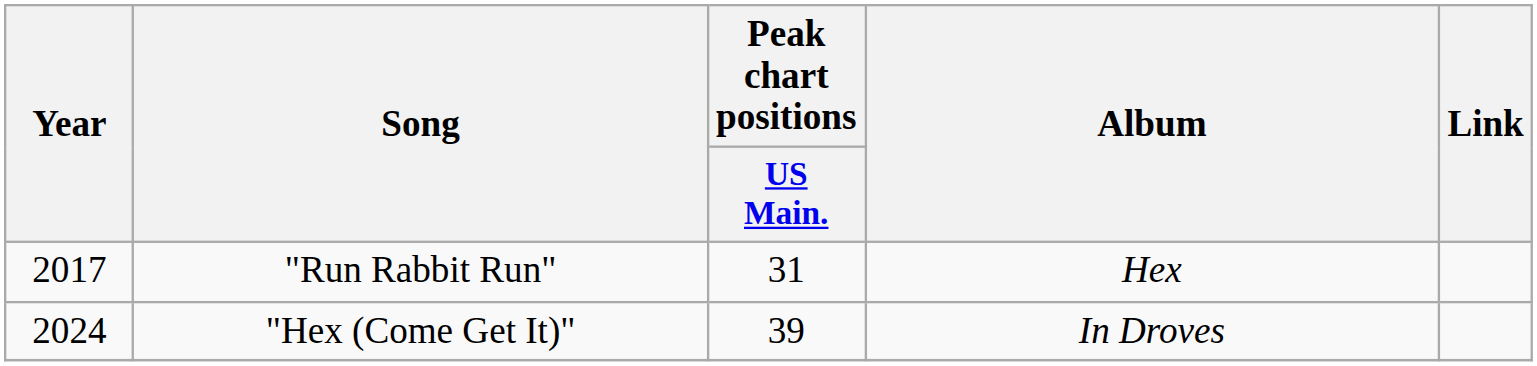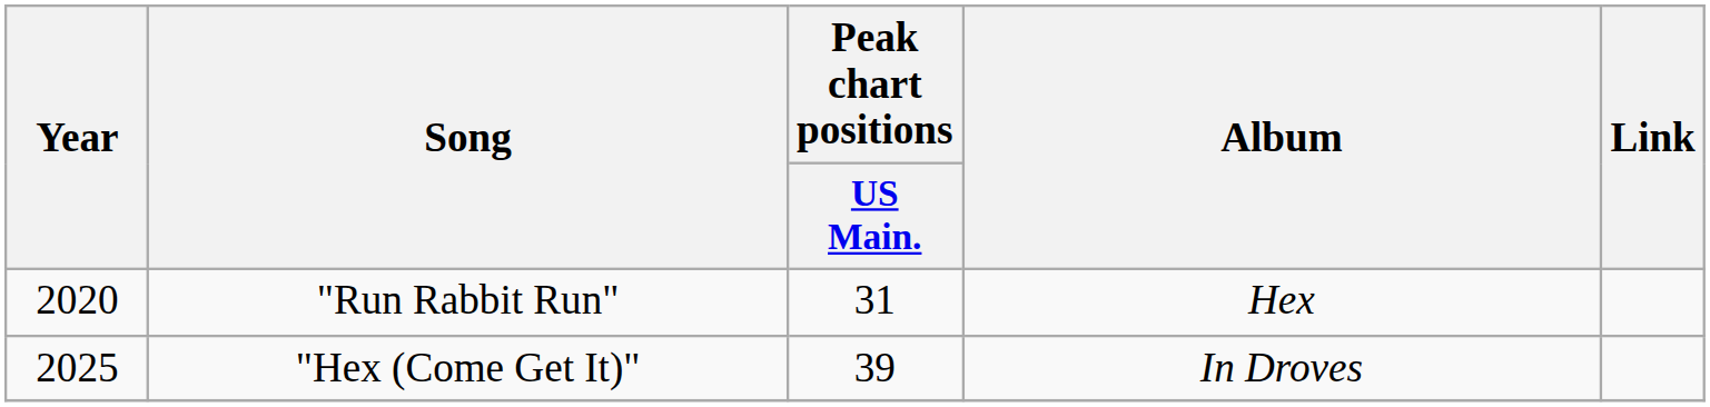"Run Rabbit Run" | Year: 2017 -> 2020
"Hex (Come Get It)" | Year: 2024 -> 2025
